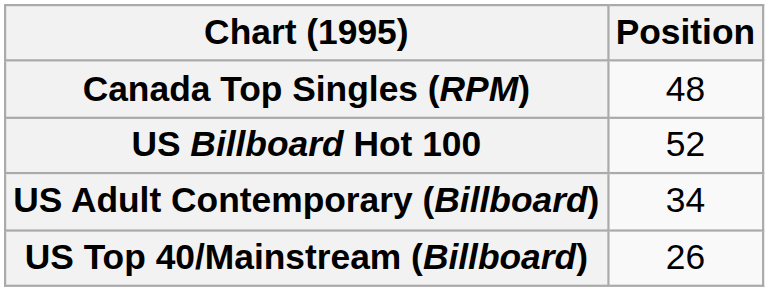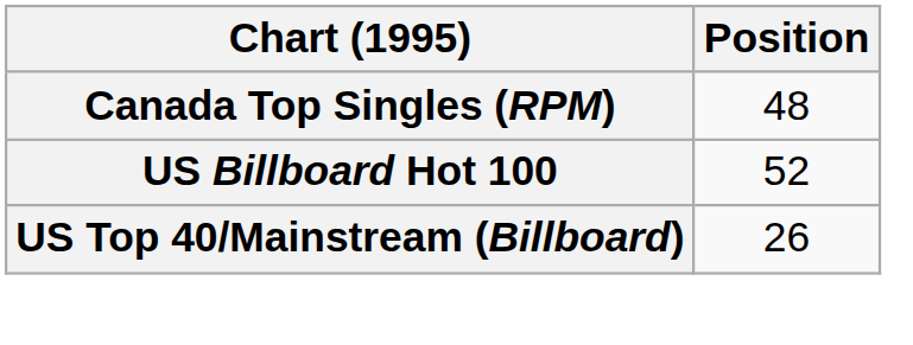- row: US Adult Contemporary (Billboard) | 34
